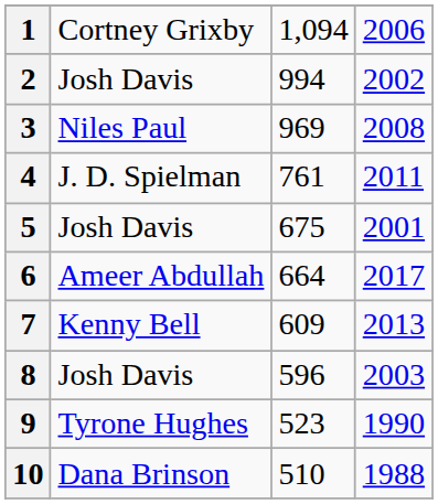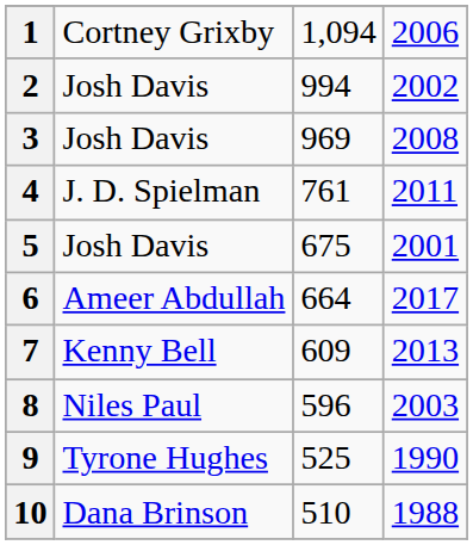3 | column 2: Niles Paul -> Josh Davis
8 | column 2: Josh Davis -> Niles Paul
9 | column 3: 523 -> 525
